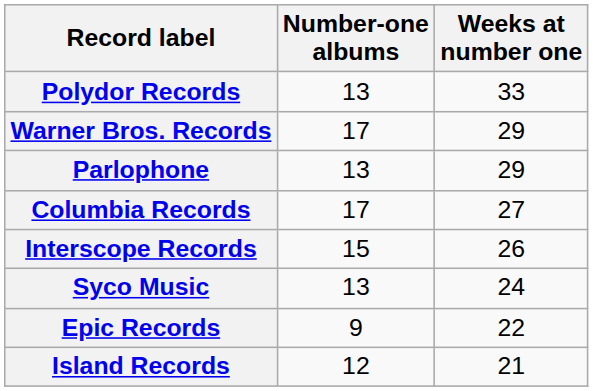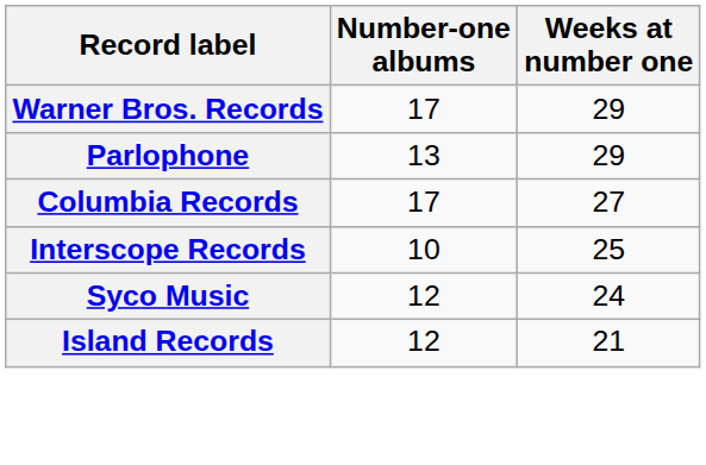- row: Polydor Records | 13 | 33
Interscope Records | Number-one albums: 15 -> 10
Interscope Records | Weeks at number one: 26 -> 25
Syco Music | Number-one albums: 13 -> 12
- row: Epic Records | 9 | 22
